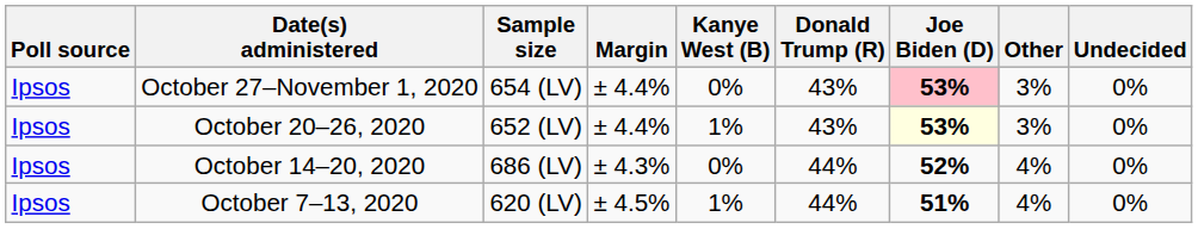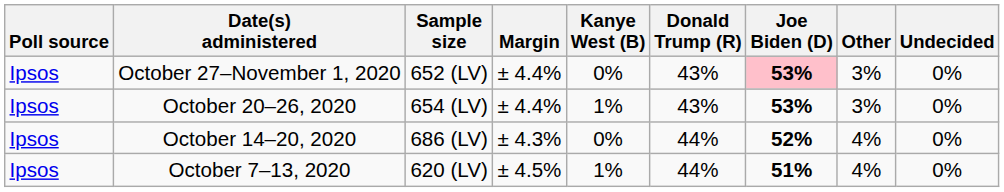October 27–November 1, 2020 | Sample size: 654 (LV) -> 652 (LV)
October 20–26, 2020 | Sample size: 652 (LV) -> 654 (LV)
October 20–26, 2020 | Joe Biden (D): lightyellow background -> no background
